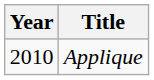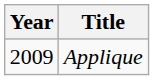Applique | Year: 2010 -> 2009
